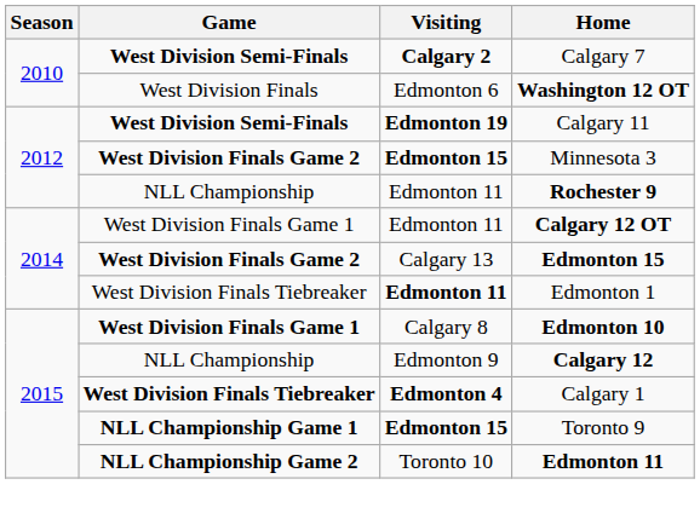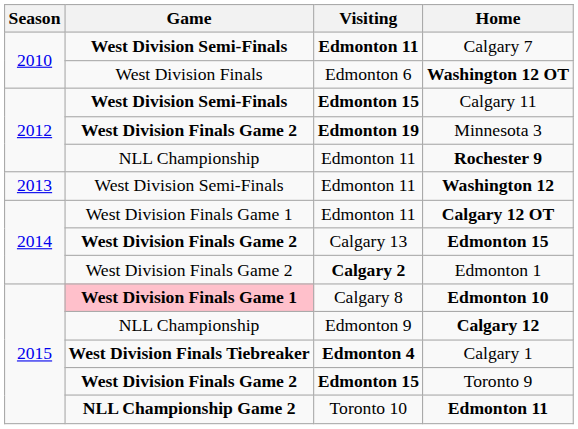Calgary 7 | Visiting: Calgary 2 -> Edmonton 11
Calgary 11 | Visiting: Edmonton 19 -> Edmonton 15
Minnesota 3 | Visiting: Edmonton 15 -> Edmonton 19
+ row: 2013 | West Division Semi-Finals | Edmonton 11 | Washington 12
Edmonton 1 | Game: West Division Finals Tiebreaker -> West Division Finals Game 2
Edmonton 1 | Visiting: Edmonton 11 -> Calgary 2
Edmonton 10 | Game: no background -> pink background
Toronto 9 | Game: NLL Championship Game 1 -> West Division Finals Game 2
